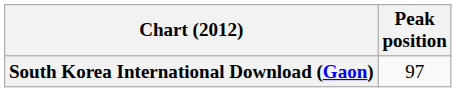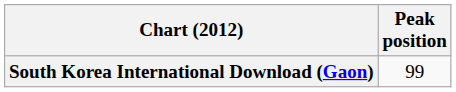South Korea International Download (Gaon) | Peak position: 97 -> 99
